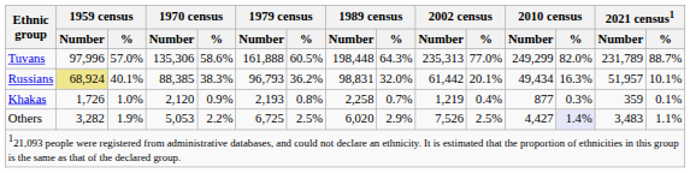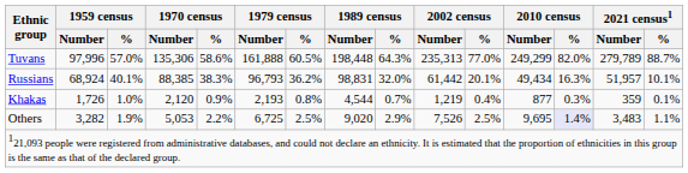Tuvans | 2021 census1 / Number: 231,789 -> 279,789
Russians | 1959 census / Number: khaki background -> no background
Khakas | 1989 census / Number: 2,258 -> 4,544
Others | 1989 census / Number: 6,020 -> 9,020
Others | 2010 census / Number: 4,427 -> 9,695
